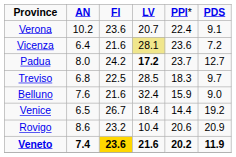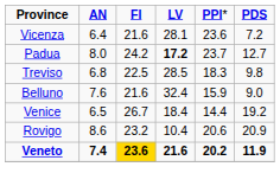- row: Verona | 10.2 | 23.6 | 20.7 | 22.4 | 9.1
Vicenza | column 4: khaki background -> no background
Treviso | column 6: 9.7 -> 9.8
